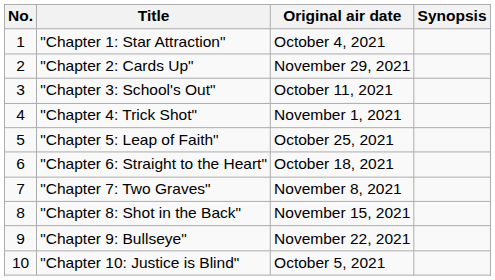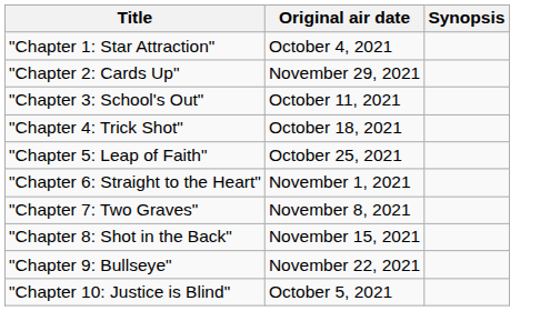- column: No. | 1 | 2 | 3 | 4 | 5 | 6 | 7 | 8 | 9 | 10
"Chapter 4: Trick Shot" | Original air date: November 1, 2021 -> October 18, 2021
"Chapter 6: Straight to the Heart" | Original air date: October 18, 2021 -> November 1, 2021
